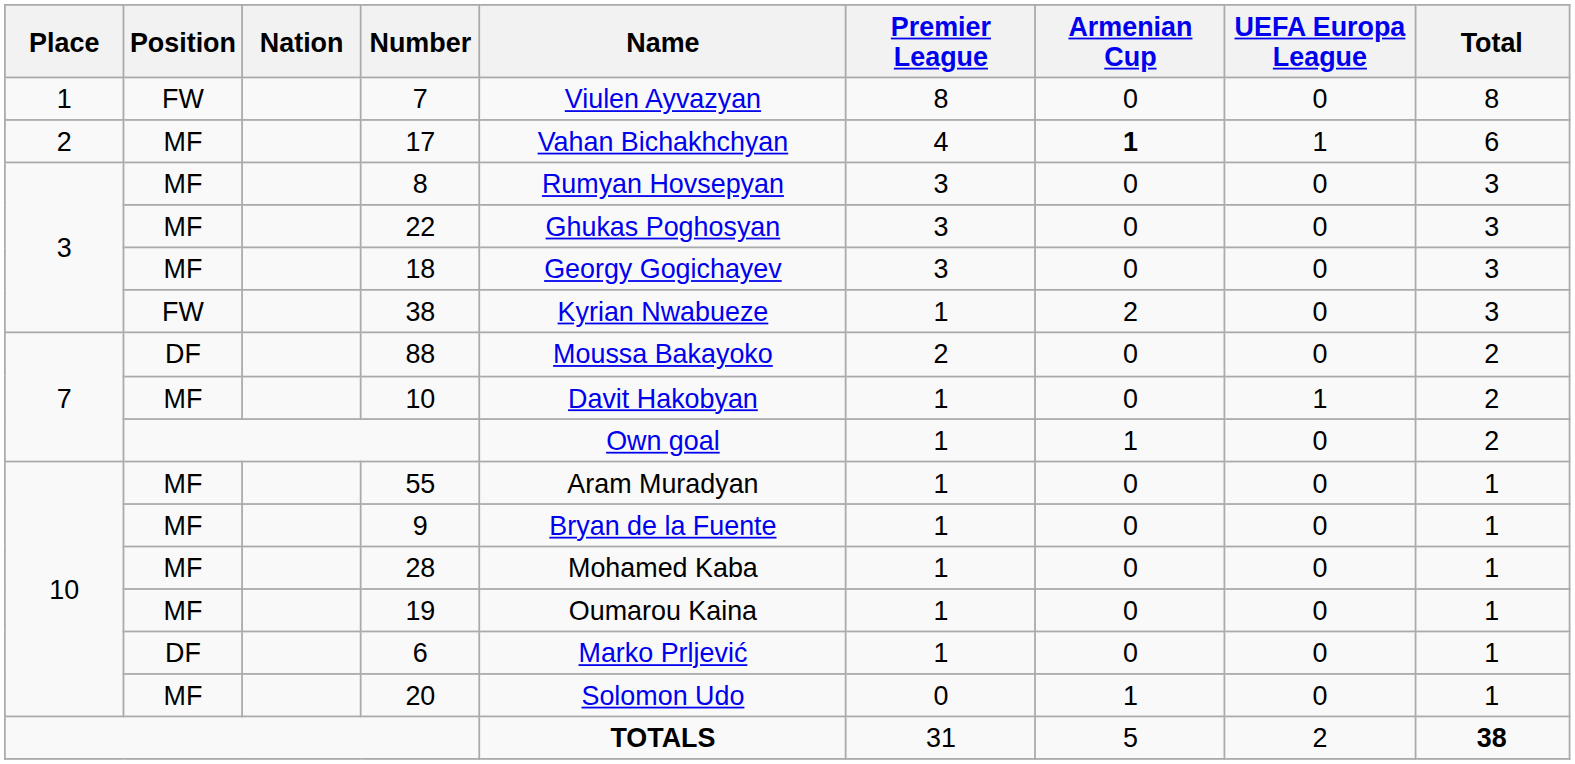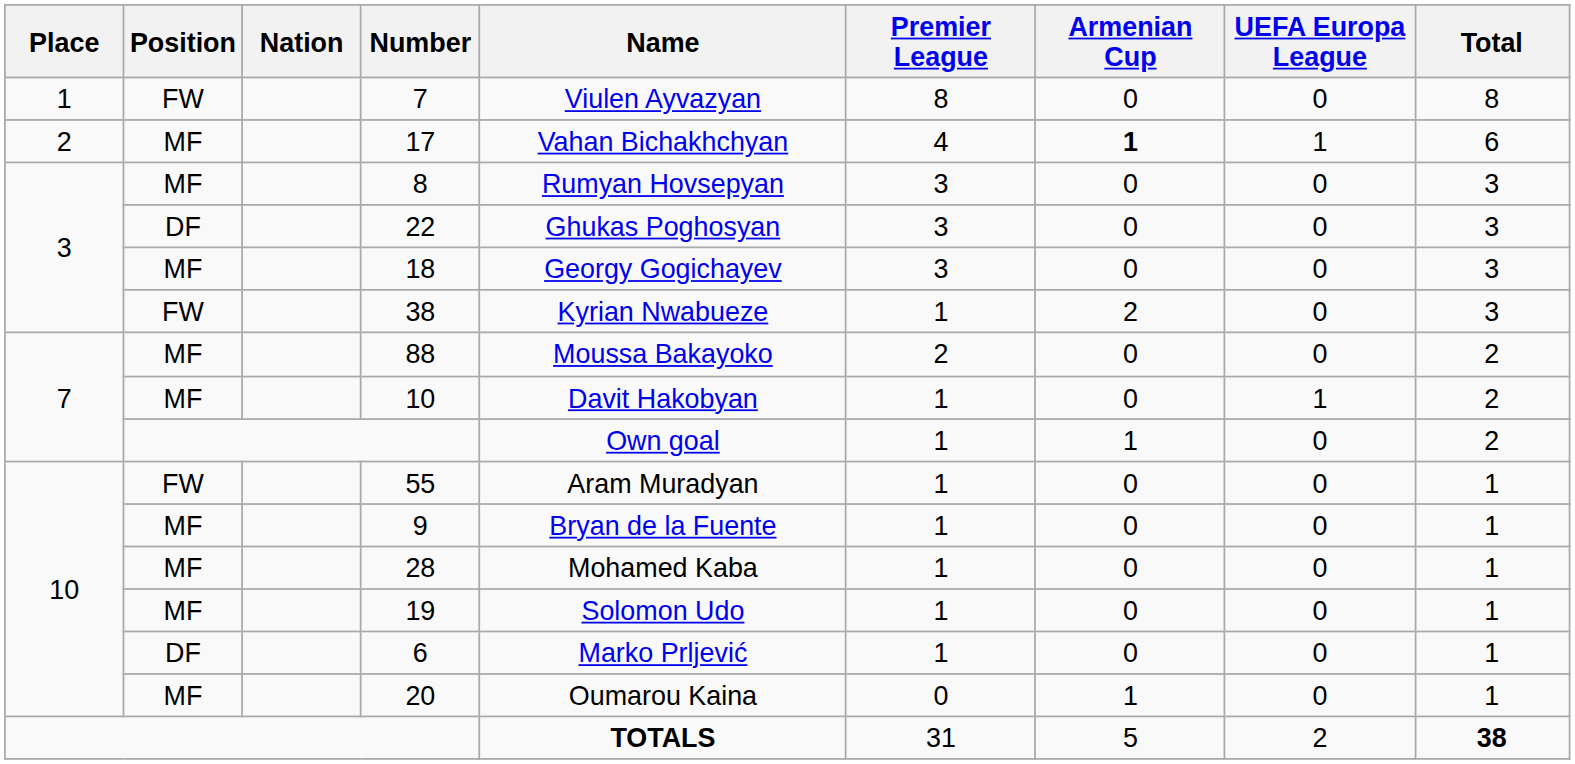22 | Position: MF -> DF
88 | Position: DF -> MF
55 | Position: MF -> FW
19 | Name: Oumarou Kaina -> Solomon Udo
20 | Name: Solomon Udo -> Oumarou Kaina
